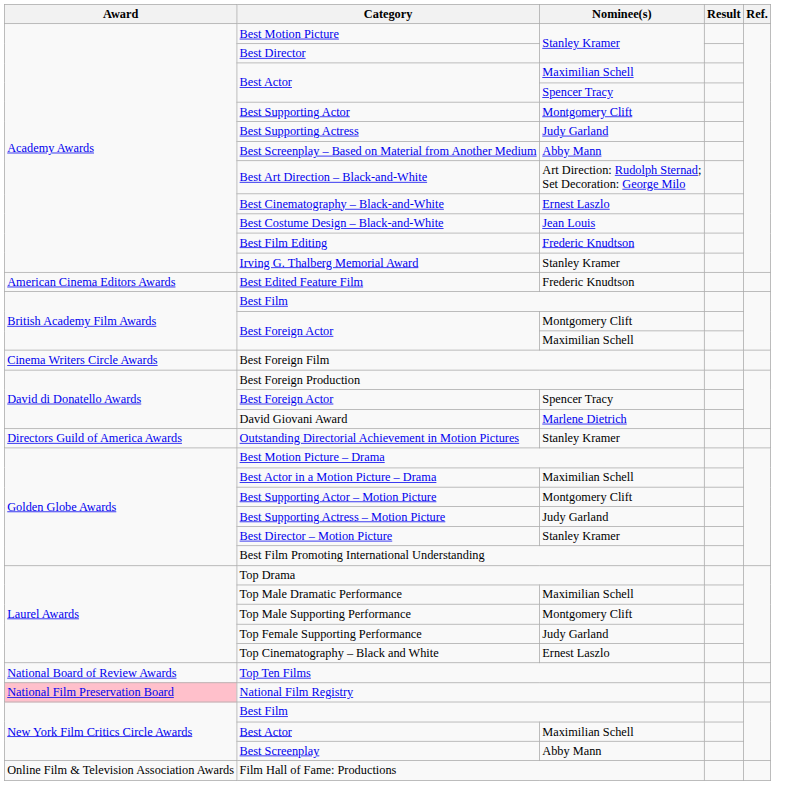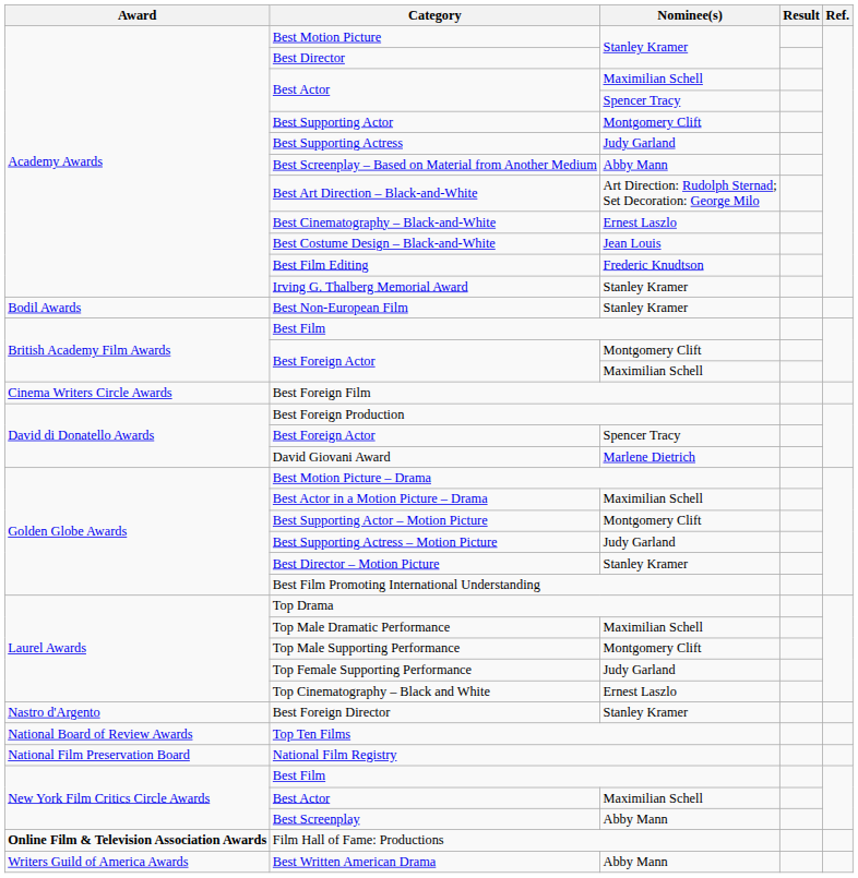- row: American Cinema Editors Awards | Best Edited Feature Film | Frederic Knudtson
+ row: Bodil Awards | Best Non-European Film | Stanley Kramer
- row: Directors Guild of America Awards | Outstanding Directorial Achievement in Motion Pictures | Stanley Kramer
+ row: Nastro d'Argento | Best Foreign Director | Stanley Kramer
National Film Registry | Award: pink background -> no background
Film Hall of Fame: Productions | Award: normal -> bold
+ row: Writers Guild of America Awards | Best Written American Drama | Abby Mann
